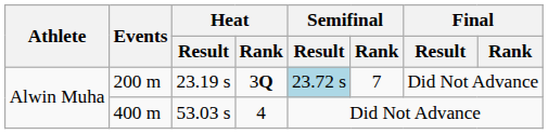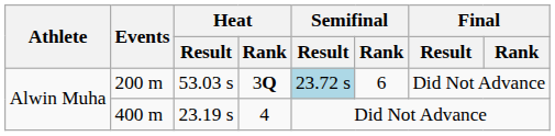200 m | Heat / Result: 23.19 s -> 53.03 s
200 m | Semifinal / Rank: 7 -> 6
400 m | Heat / Result: 53.03 s -> 23.19 s
